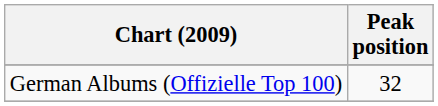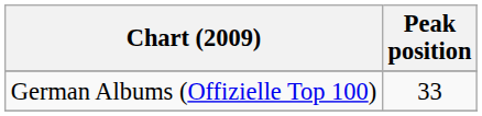German Albums (Offizielle Top 100) | Peak position: 32 -> 33
